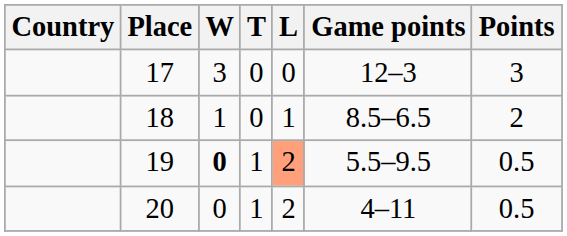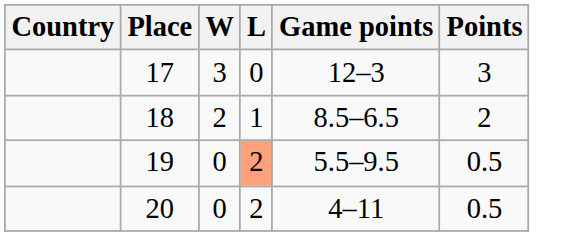- column: T | 0 | 0 | 1 | 1
18 | W: 1 -> 2
19 | W: bold -> normal
